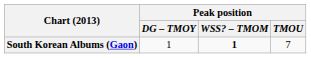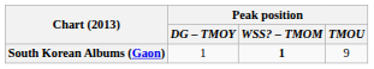South Korean Albums (Gaon) | Peak position / TMOU: 7 -> 9
